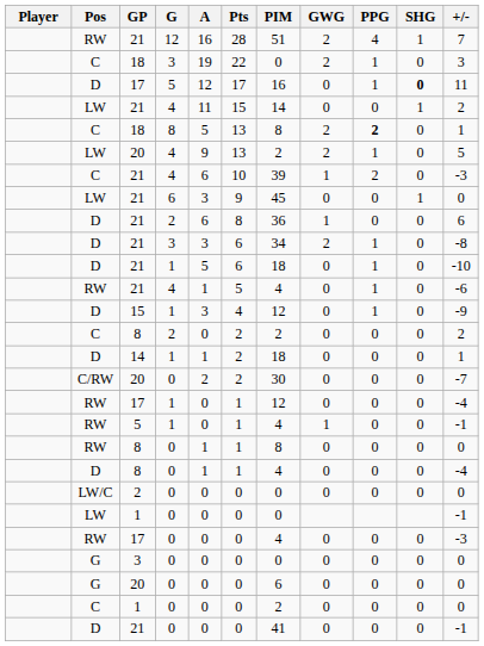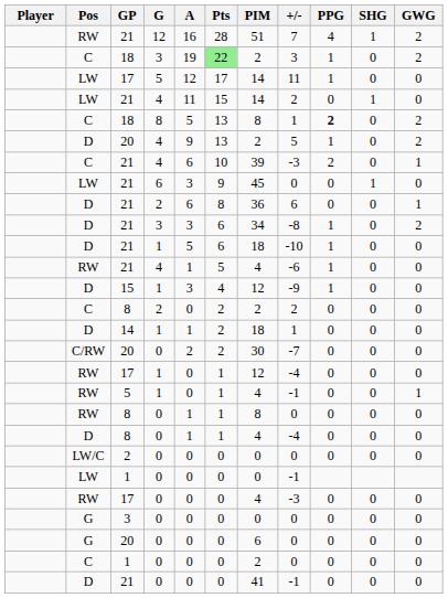columns swapped: +/- <-> GWG
18 / 3 | Pts: no background -> lightgreen background
18 / 3 | PIM: 0 -> 2
17 / 5 | Pos: D -> LW
17 / 5 | PIM: 16 -> 14
17 / 5 | SHG: bold -> normal
20 / 4 | Pos: LW -> D
